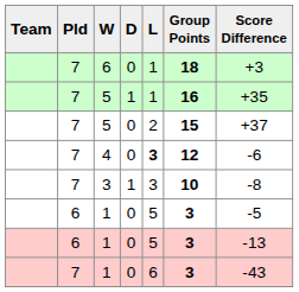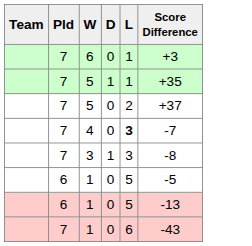- column: Group Points | 18 | 16 | 15 | 12 | 10 | 3 | 3 | 3
4 | Score Difference: -6 -> -7
